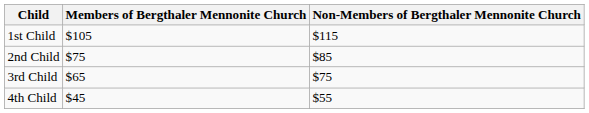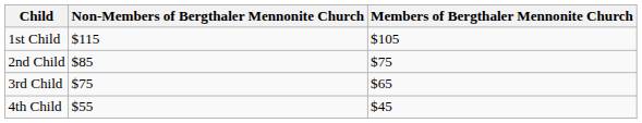columns swapped: Members of Bergthaler Mennonite Church <-> Non-Members of Bergthaler Mennonite Church
